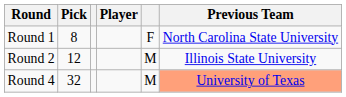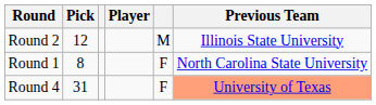rows swapped: Round 1 <-> Round 2
Round 4 | Pick: 32 -> 31
Round 4 | column 5: M -> F
